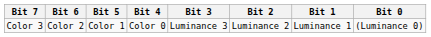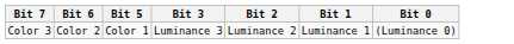- column: Bit 4 | Color 0
